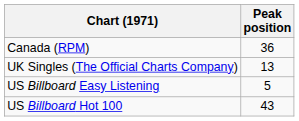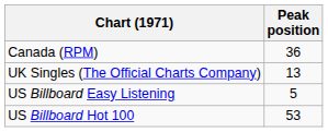US Billboard Hot 100 | Peak position: 43 -> 53
